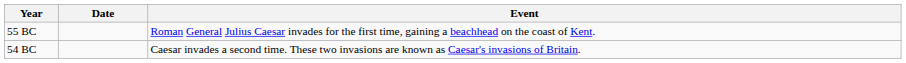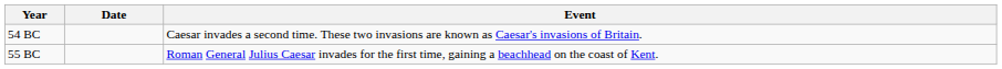rows swapped: 55 BC <-> 54 BC
